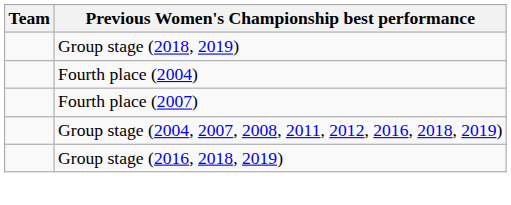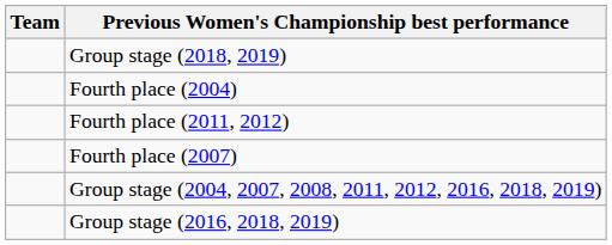+ row: Fourth place (2011, 2012)
